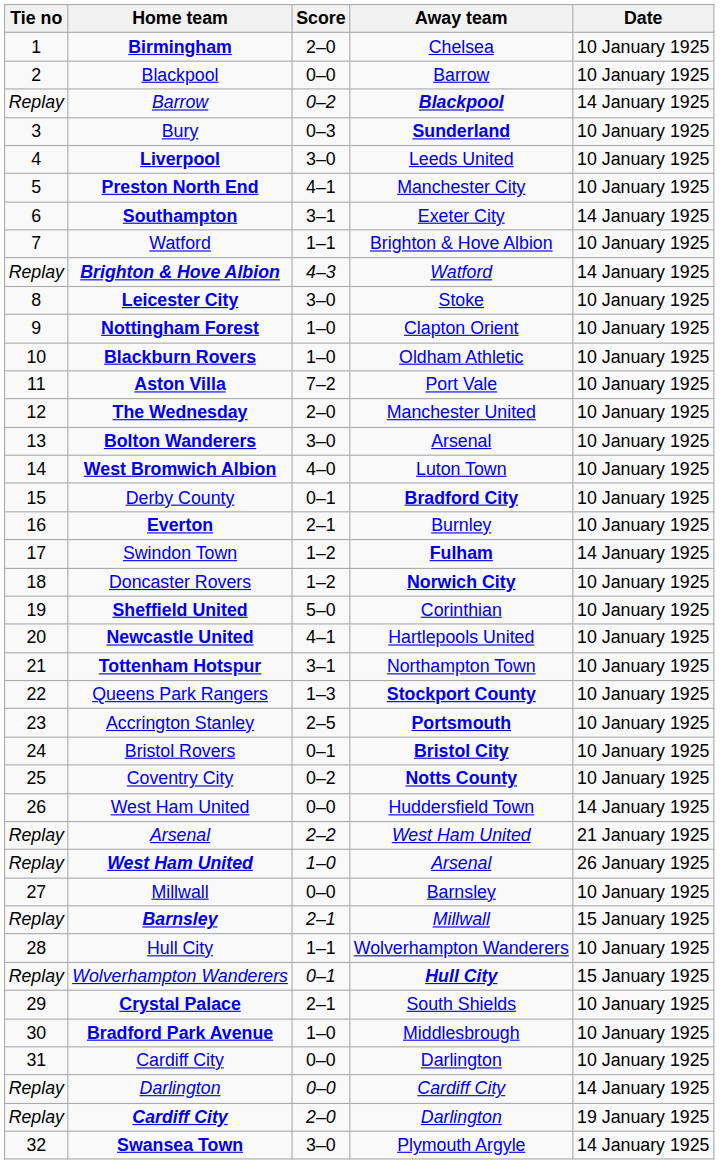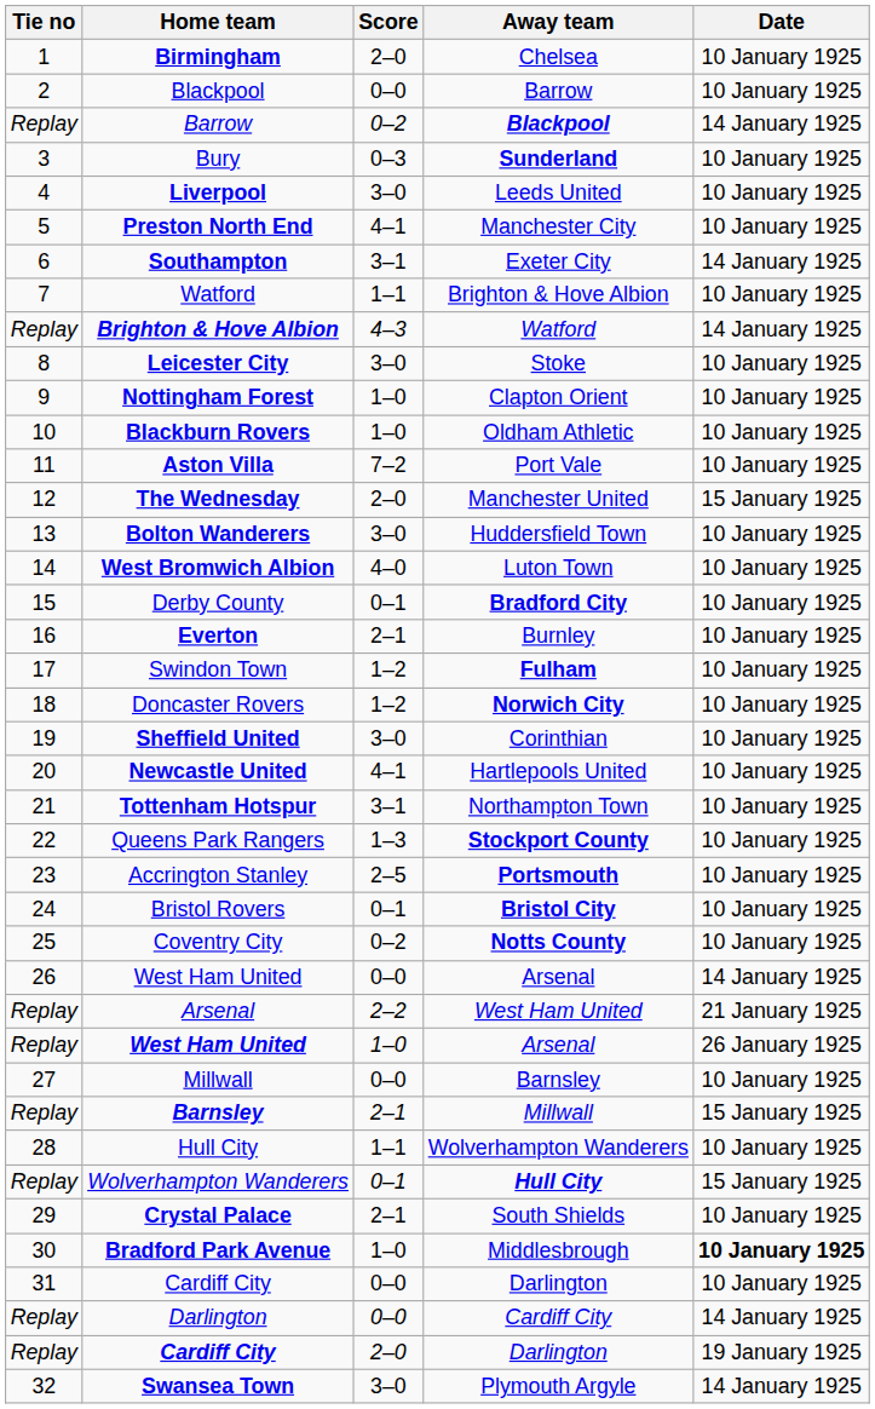The Wednesday | Date: 10 January 1925 -> 15 January 1925
Bolton Wanderers | Away team: Arsenal -> Huddersfield Town
Swindon Town | Date: 14 January 1925 -> 10 January 1925
Sheffield United | Score: 5–0 -> 3–0
26 / West Ham United | Away team: Huddersfield Town -> Arsenal
Bradford Park Avenue | Date: normal -> bold
